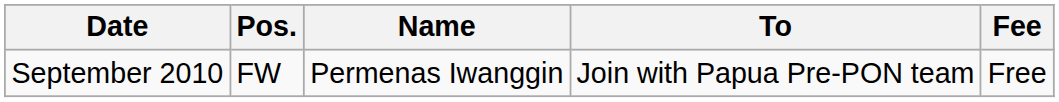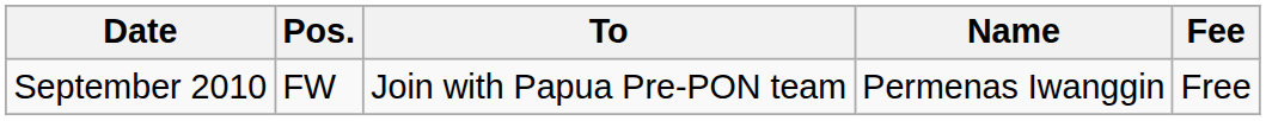columns swapped: Name <-> To
